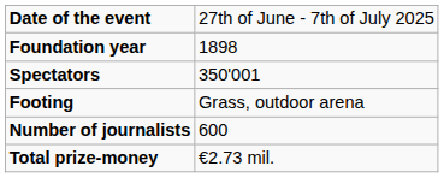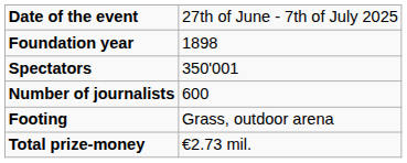rows swapped: Footing <-> Number of journalists
